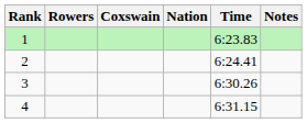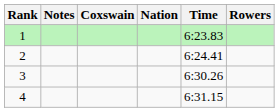columns swapped: Rowers <-> Notes
